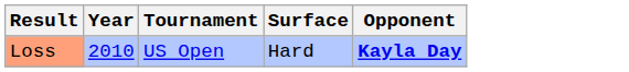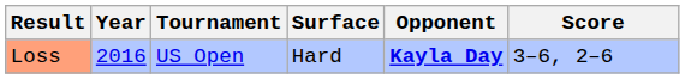+ column: Score | 3–6, 2–6
Loss | Year: 2010 -> 2016
